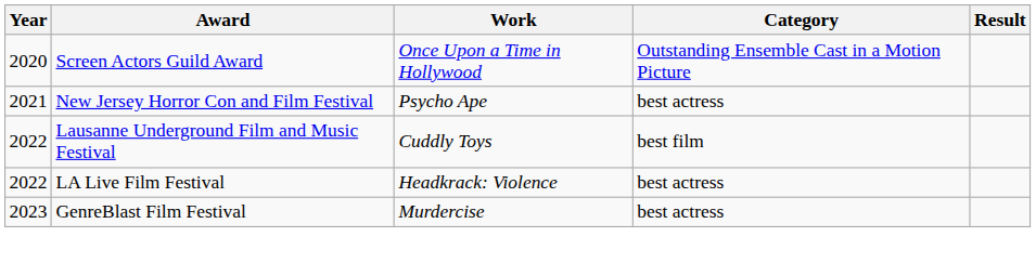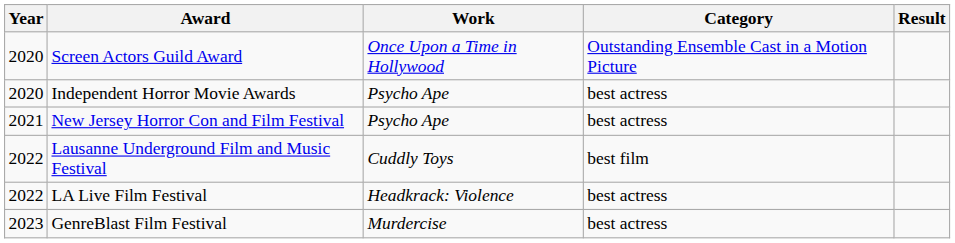+ row: 2020 | Independent Horror Movie Awards | Psycho Ape | best actress
